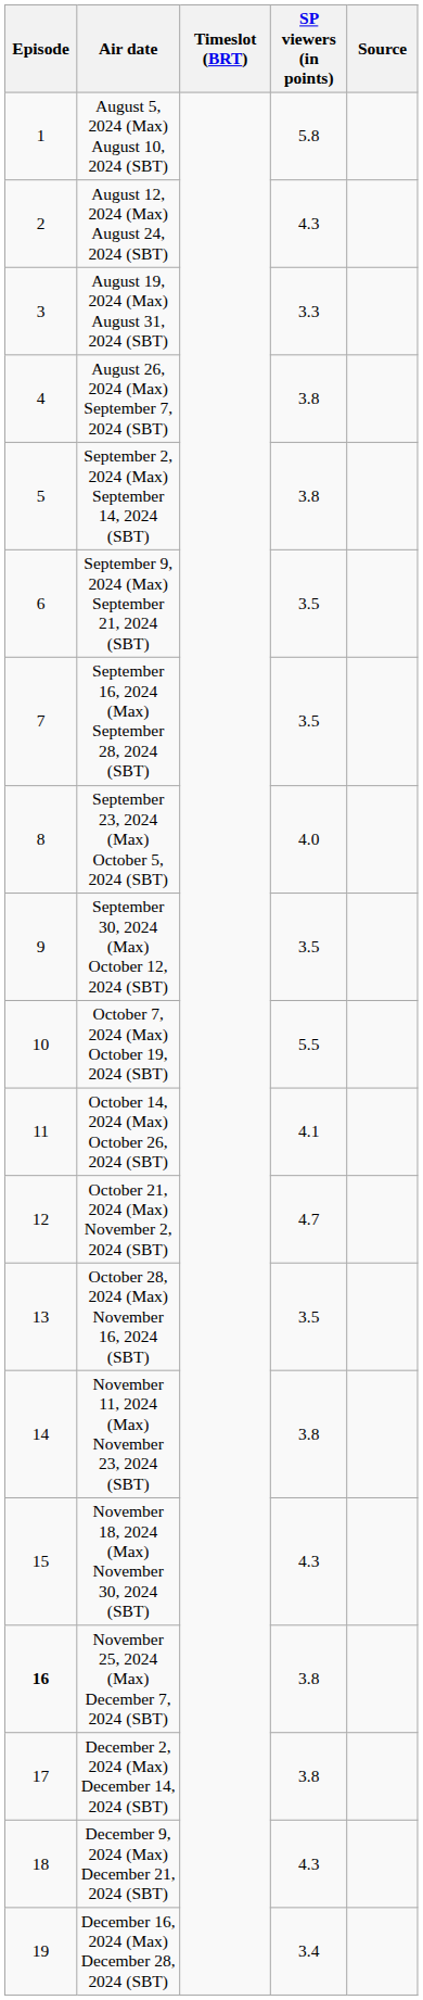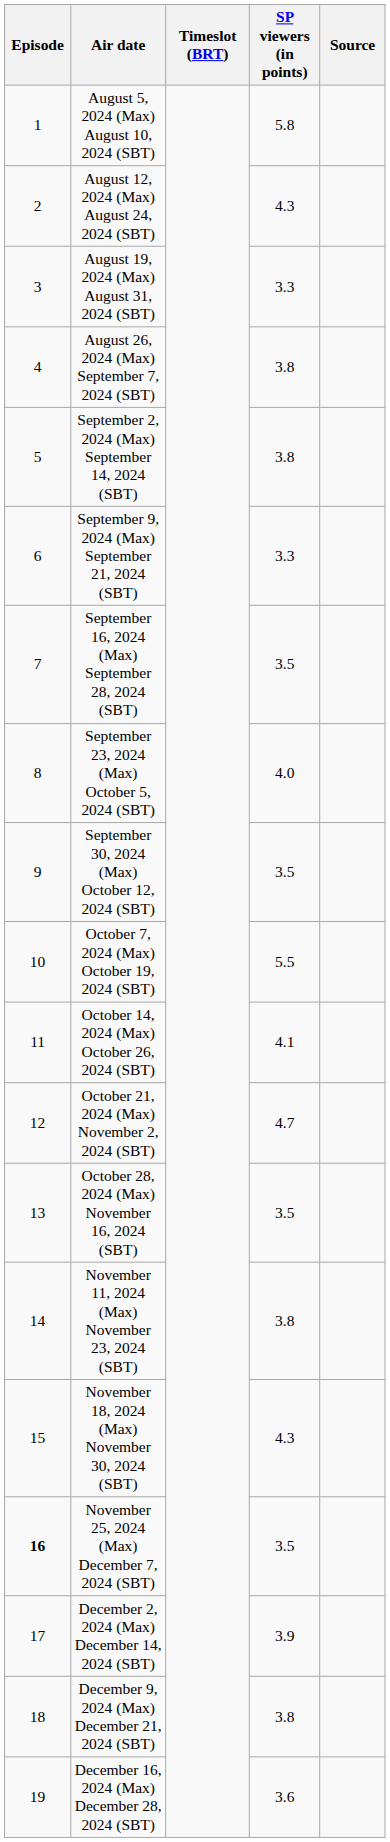September 9, 2024 (Max) September 21, 2024 (SBT) | SP viewers (in points): 3.5 -> 3.3
November 25, 2024 (Max) December 7, 2024 (SBT) | SP viewers (in points): 3.8 -> 3.5
December 2, 2024 (Max) December 14, 2024 (SBT) | SP viewers (in points): 3.8 -> 3.9
December 9, 2024 (Max) December 21, 2024 (SBT) | SP viewers (in points): 4.3 -> 3.8
December 16, 2024 (Max) December 28, 2024 (SBT) | SP viewers (in points): 3.4 -> 3.6
